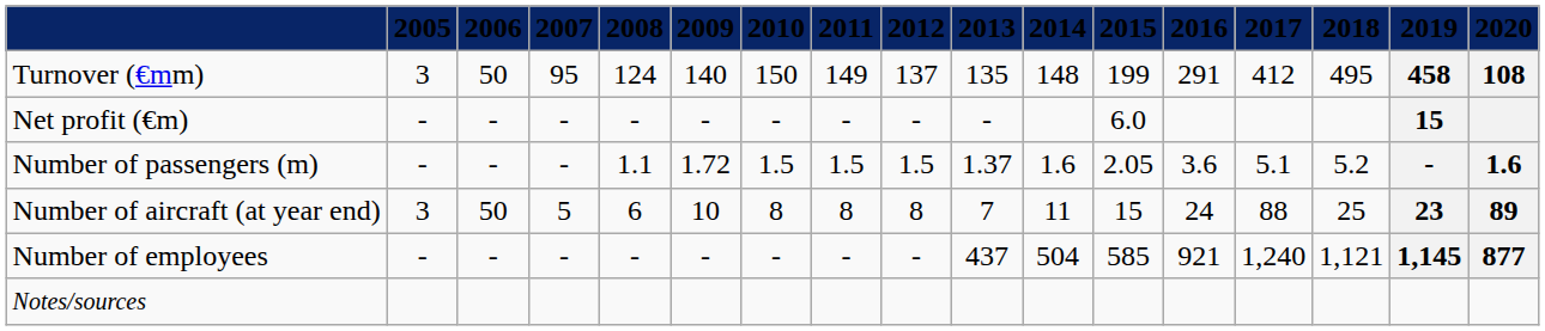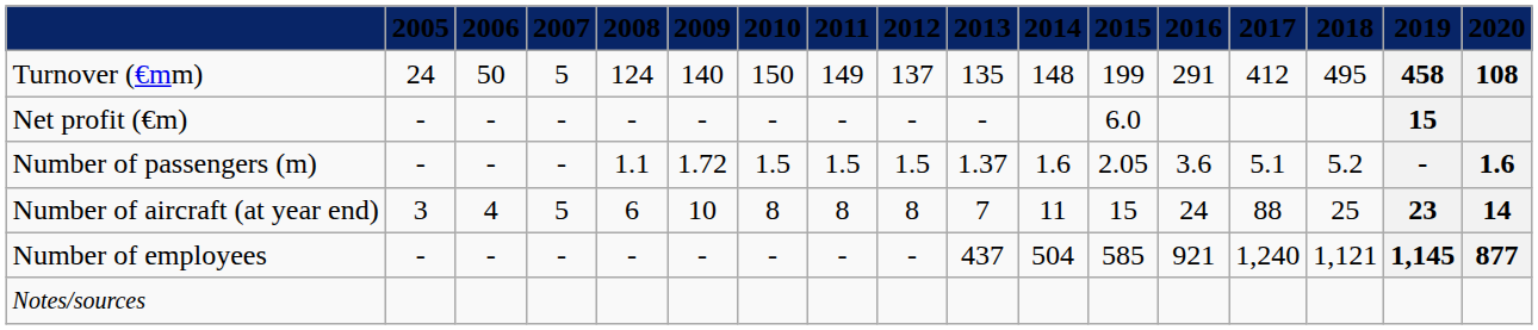Turnover (€mm) | 2005: 3 -> 24
Turnover (€mm) | 2007: 95 -> 5
Number of aircraft (at year end) | 2006: 50 -> 4
Number of aircraft (at year end) | 2020: 89 -> 14
